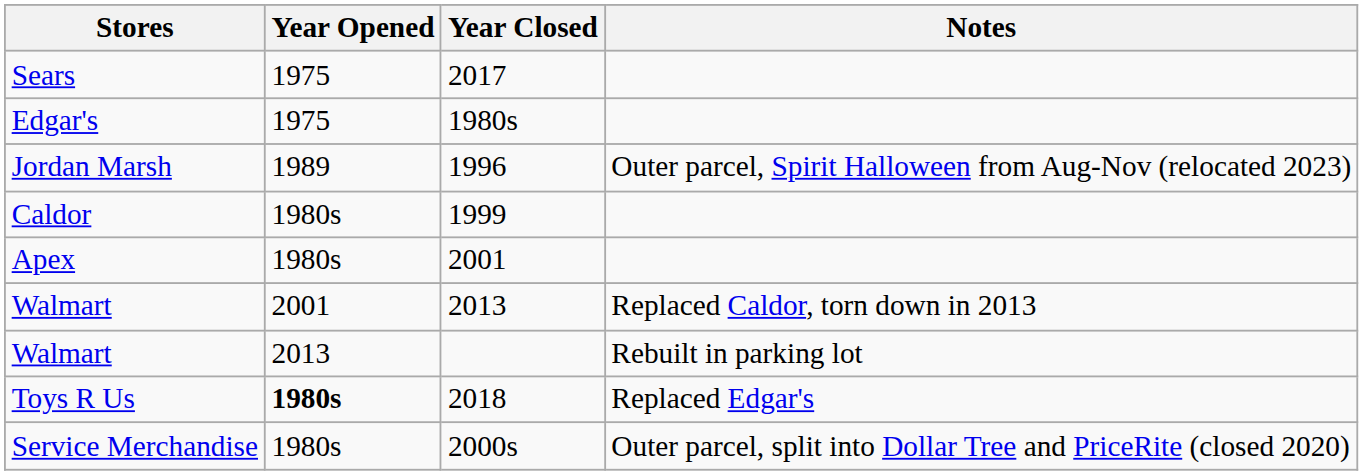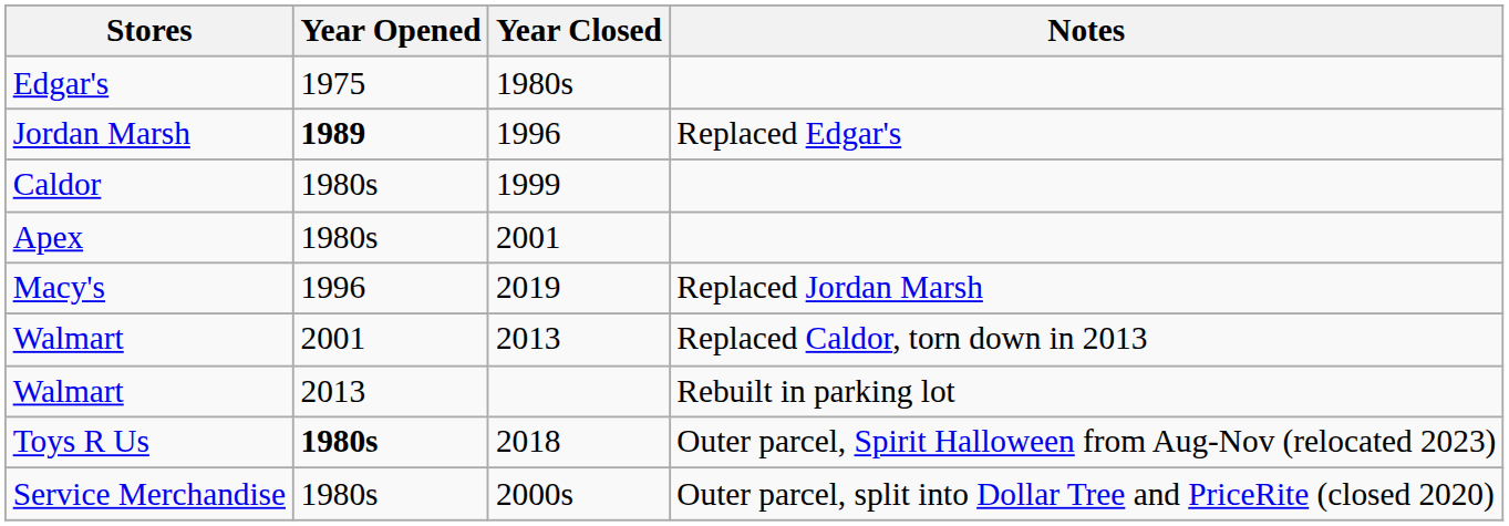- row: Sears | 1975 | 2017
Jordan Marsh | Year Opened: normal -> bold
Jordan Marsh | Notes: Outer parcel, Spirit Halloween from Aug-Nov (relocated 2023) -> Replaced Edgar's
+ row: Macy's | 1996 | 2019 | Replaced Jordan Marsh
Toys R Us | Notes: Replaced Edgar's -> Outer parcel, Spirit Halloween from Aug-Nov (relocated 2023)
